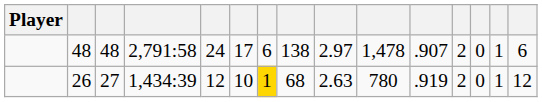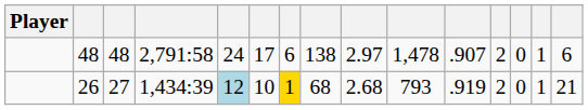26 | column 5: no background -> lightblue background
26 | column 9: 2.63 -> 2.68
26 | column 10: 780 -> 793
26 | column 15: 12 -> 21
